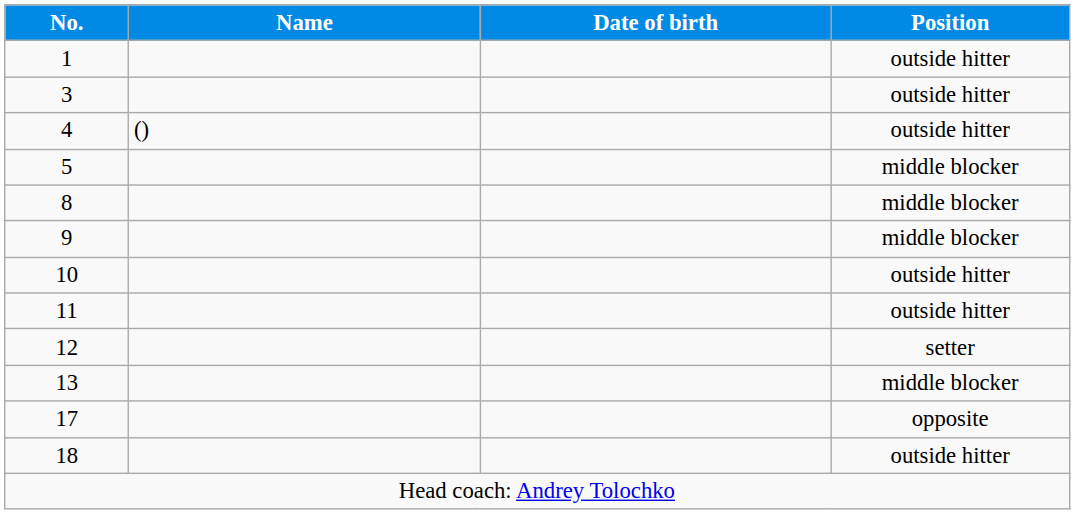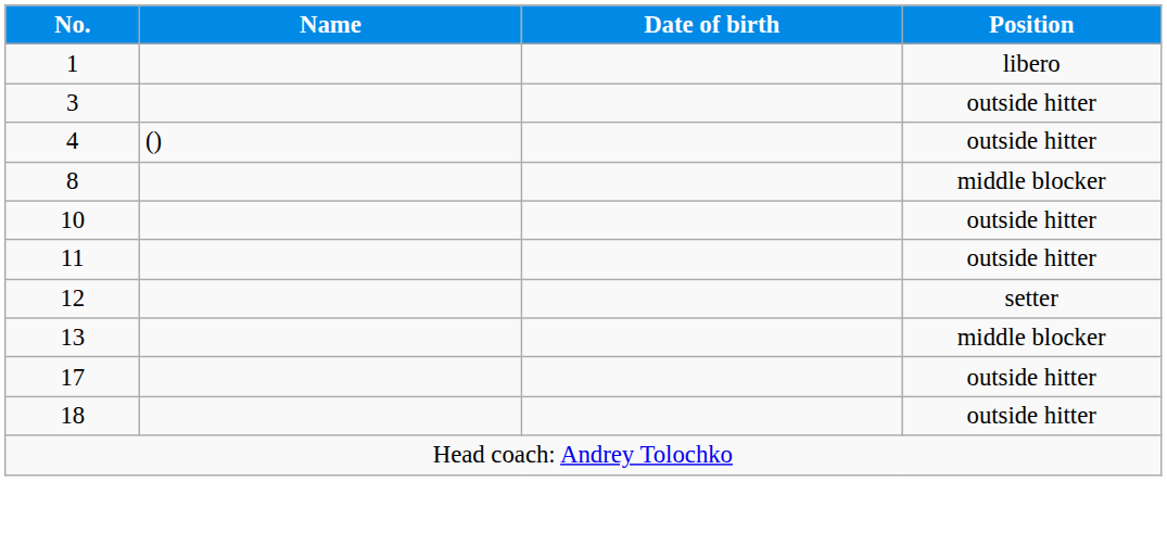1 | Position: outside hitter -> libero
- row: 5 | middle blocker
- row: 9 | middle blocker
17 | Position: opposite -> outside hitter
